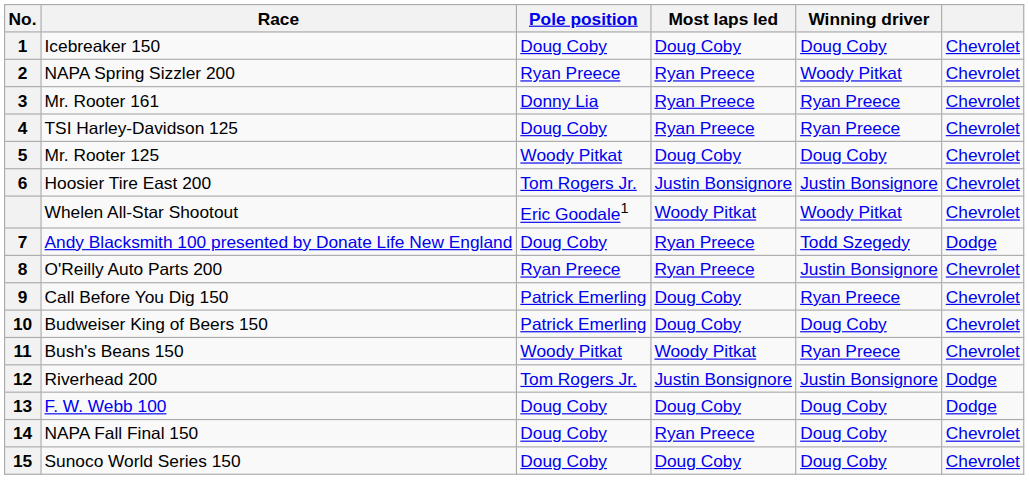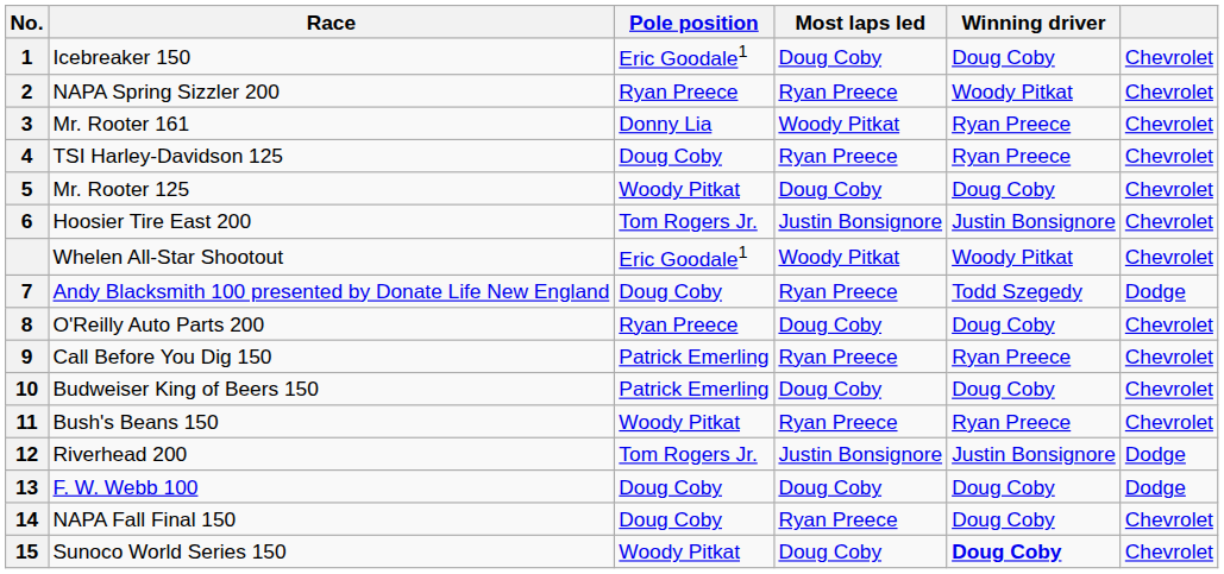Icebreaker 150 | Pole position: Doug Coby -> Eric Goodale1
Mr. Rooter 161 | Most laps led: Ryan Preece -> Woody Pitkat
O'Reilly Auto Parts 200 | Most laps led: Ryan Preece -> Doug Coby
O'Reilly Auto Parts 200 | Winning driver: Justin Bonsignore -> Doug Coby
Call Before You Dig 150 | Most laps led: Doug Coby -> Ryan Preece
Bush's Beans 150 | Most laps led: Woody Pitkat -> Ryan Preece
Sunoco World Series 150 | Pole position: Doug Coby -> Woody Pitkat
Sunoco World Series 150 | Winning driver: normal -> bold
